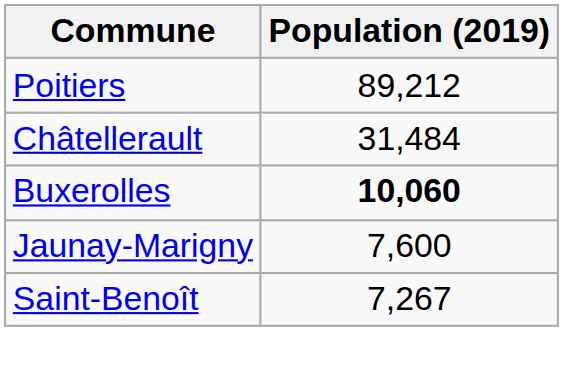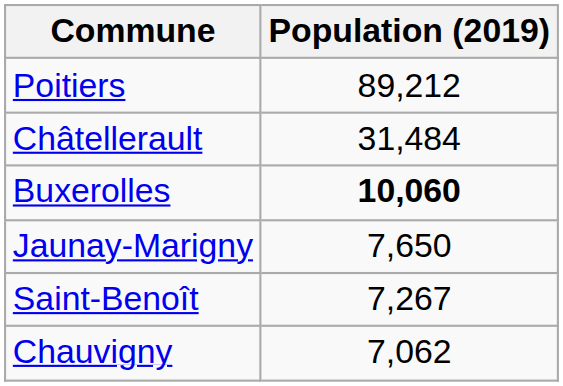Jaunay-Marigny | Population (2019): 7,600 -> 7,650
+ row: Chauvigny | 7,062
